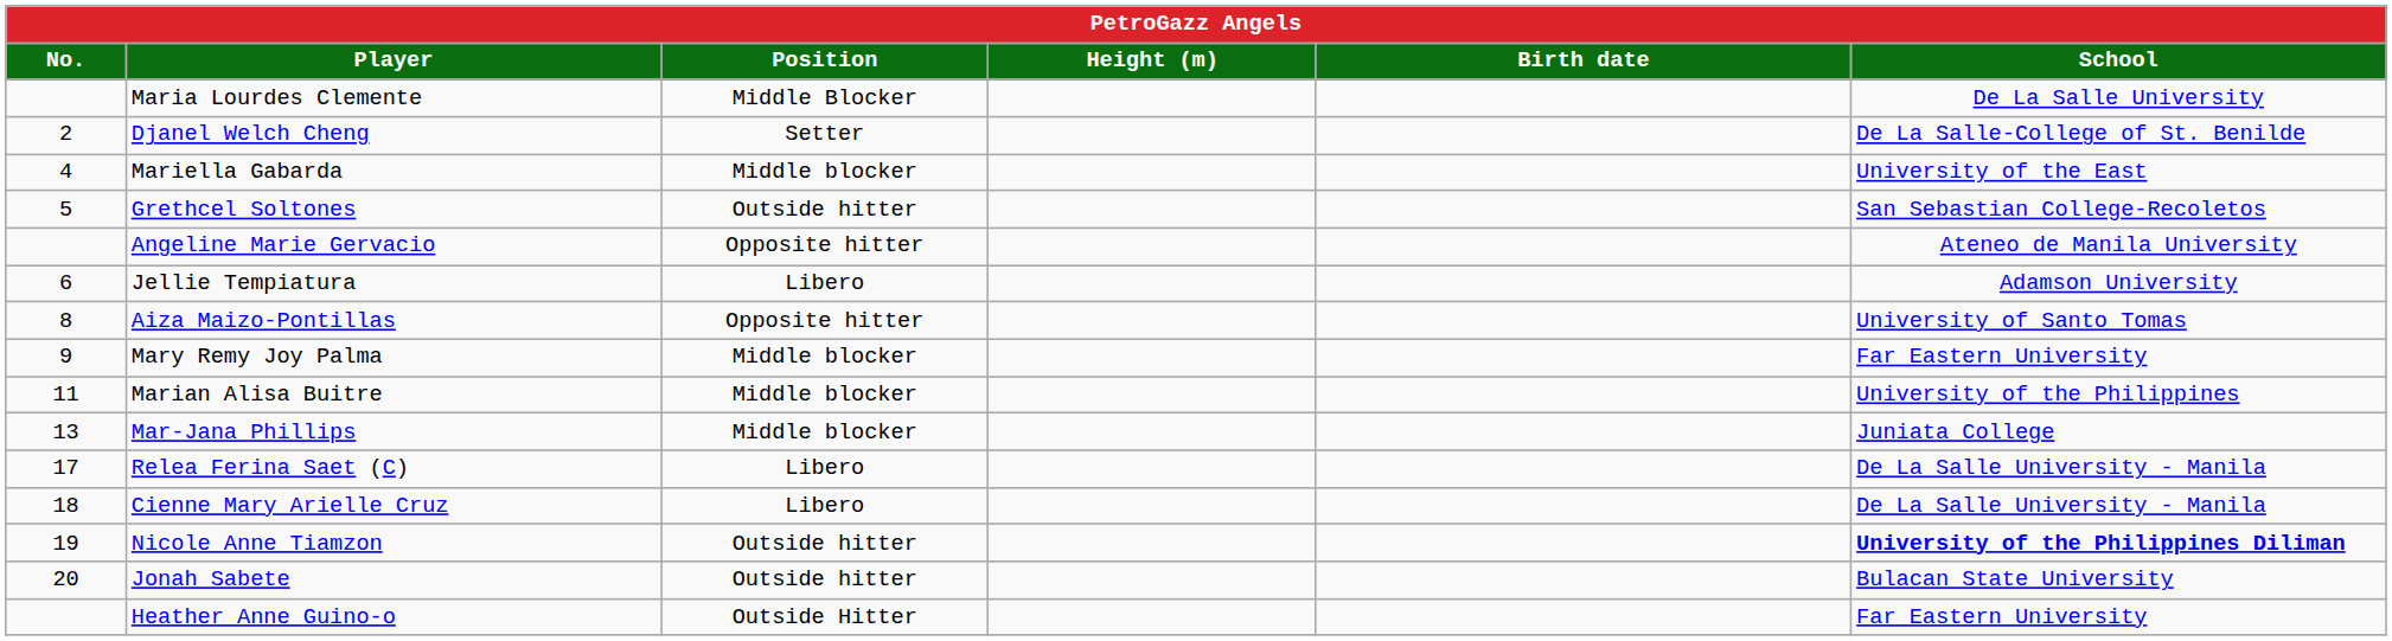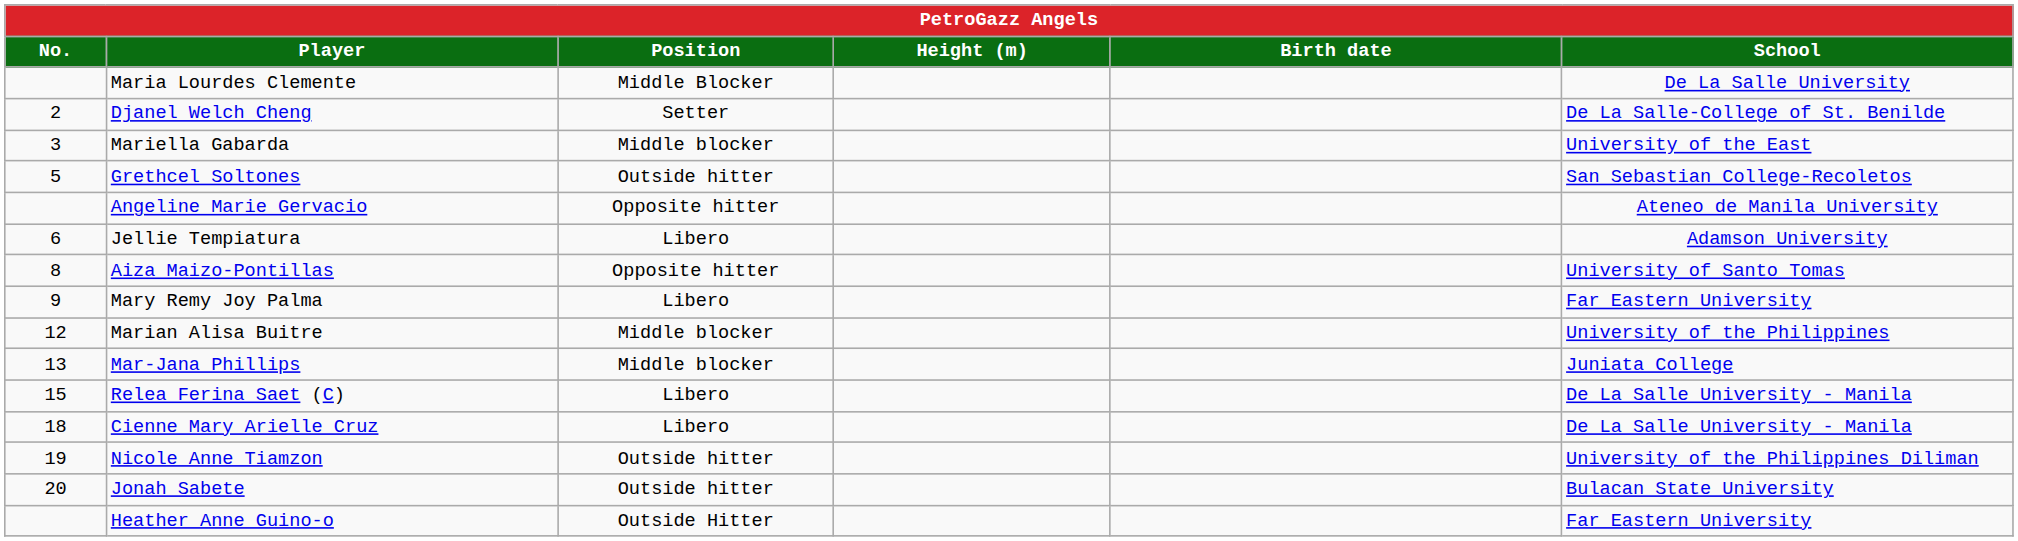Mariella Gabarda | No.: 4 -> 3
Mary Remy Joy Palma | Position: Middle blocker -> Libero
Marian Alisa Buitre | No.: 11 -> 12
Relea Ferina Saet (C) | No.: 17 -> 15
Nicole Anne Tiamzon | School: bold -> normal
